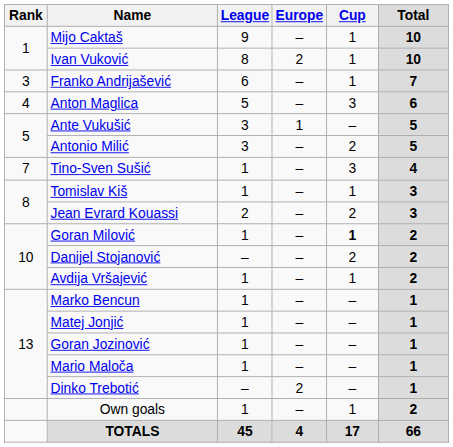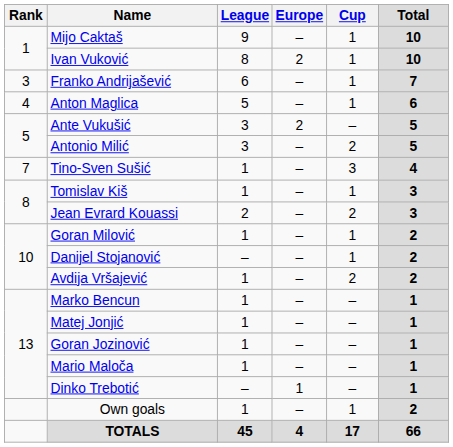Anton Maglica | Cup: 3 -> 1
Ante Vukušić | Europe: 1 -> 2
Goran Milović | Cup: bold -> normal
Danijel Stojanović | Cup: 2 -> 1
Avdija Vršajević | Cup: 1 -> 2
Dinko Trebotić | Europe: 2 -> 1
